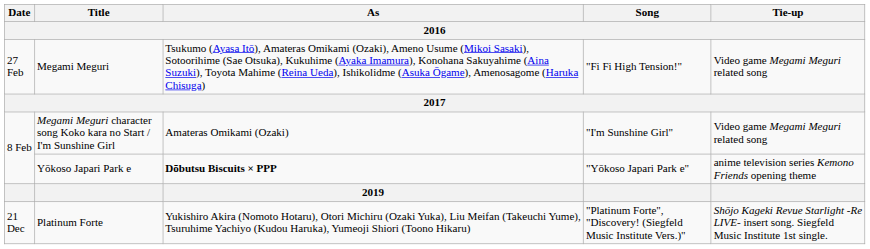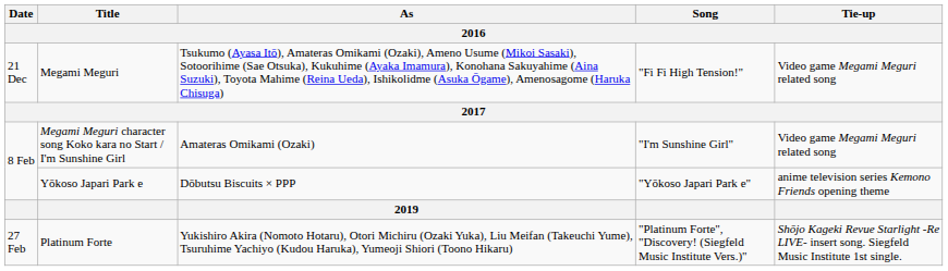Megami Meguri | Date: 27 Feb -> 21 Dec
Yōkoso Japari Park e | As: bold -> normal
Platinum Forte | Date: 21 Dec -> 27 Feb
